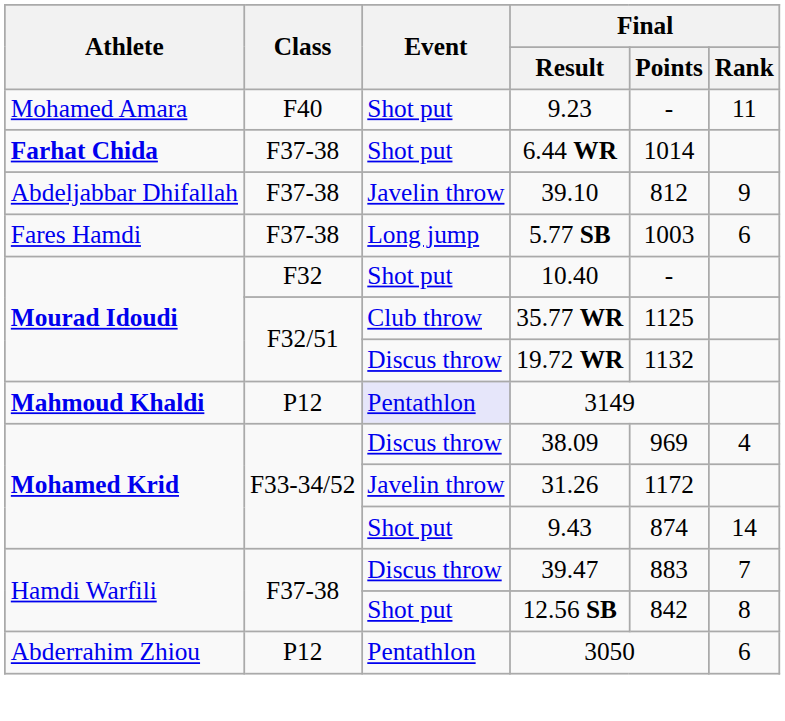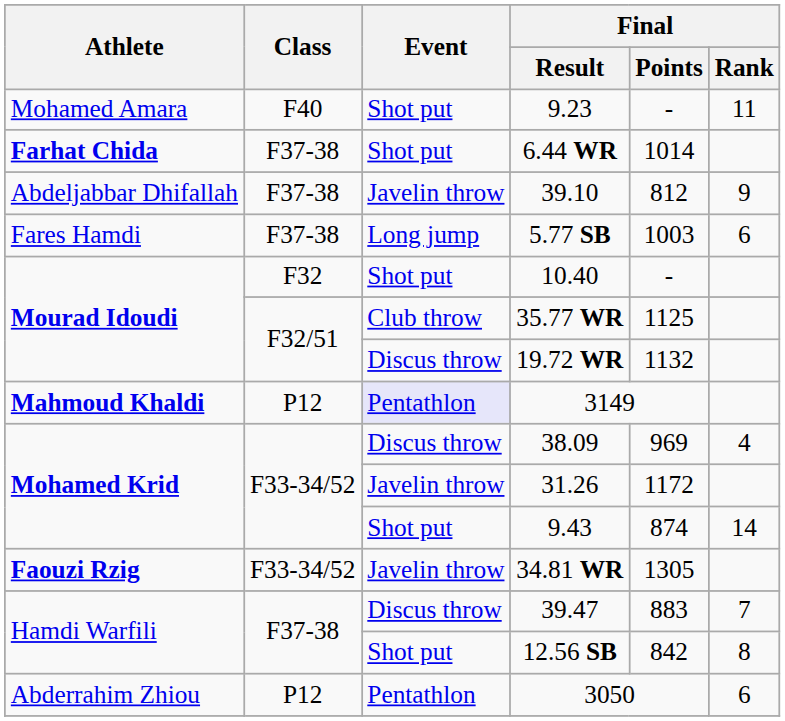+ row: Faouzi Rzig | F33-34/52 | Javelin throw | 34.81 WR | 1305
